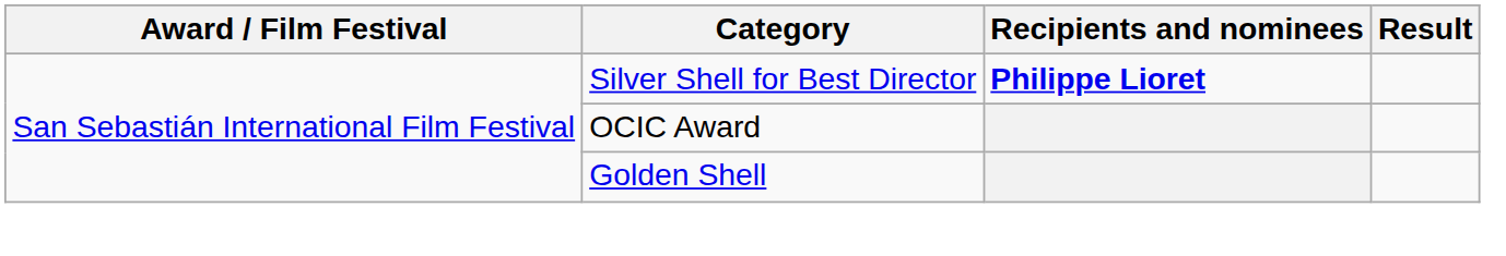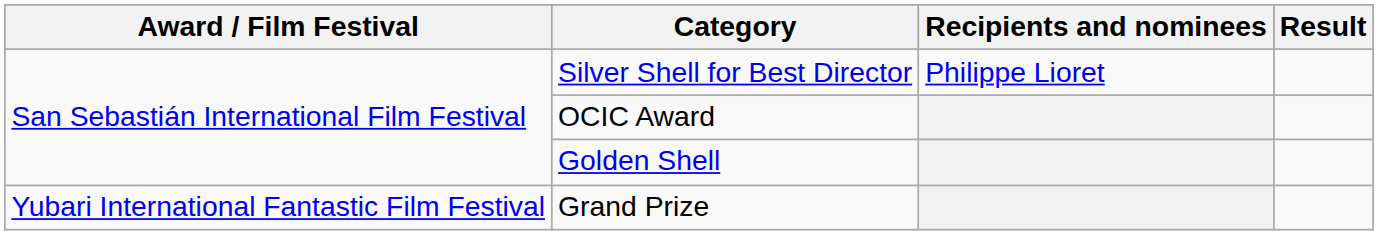Silver Shell for Best Director | Recipients and nominees: bold -> normal
+ row: Yubari International Fantastic Film Festival | Grand Prize
